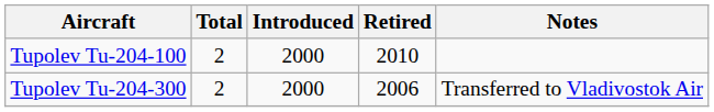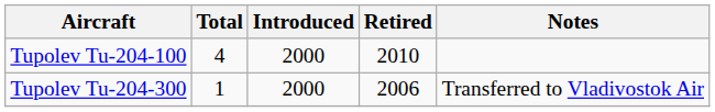Tupolev Tu-204-100 | Total: 2 -> 4
Tupolev Tu-204-300 | Total: 2 -> 1
